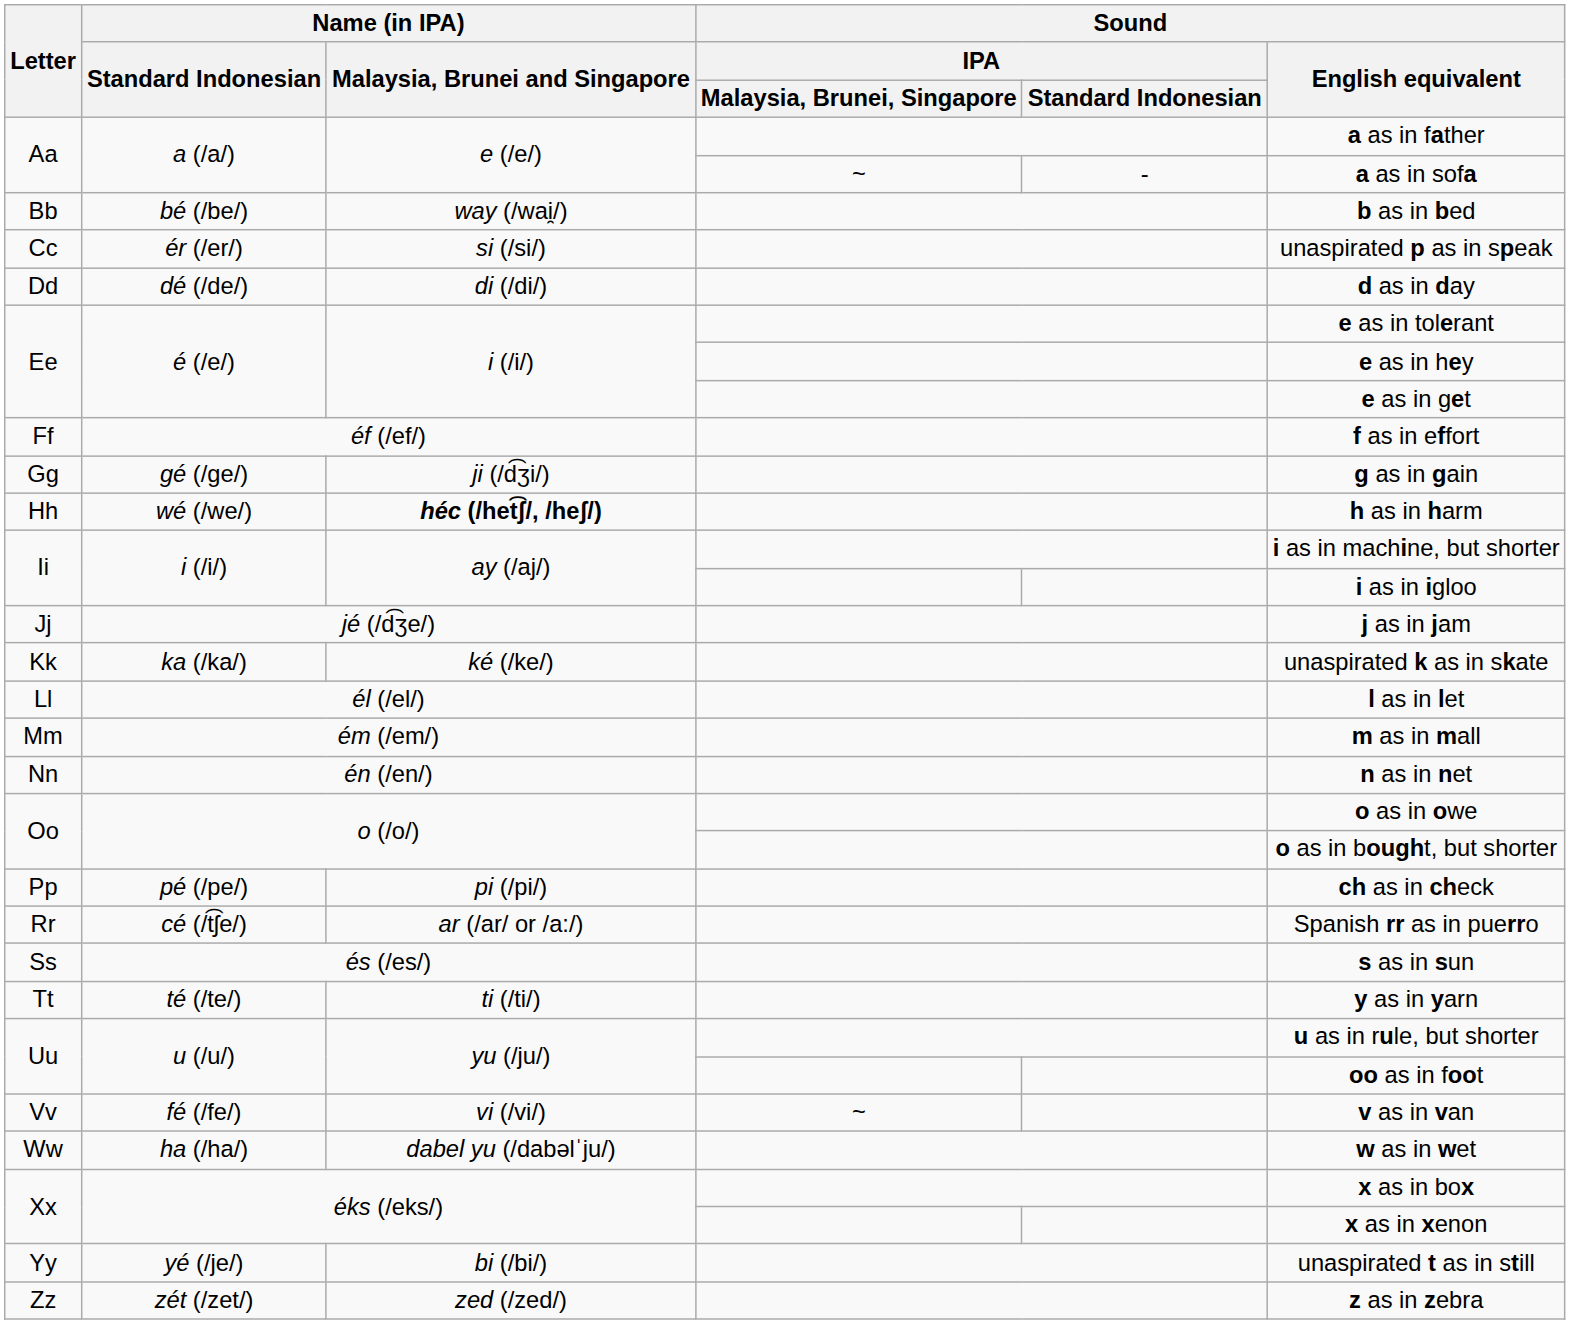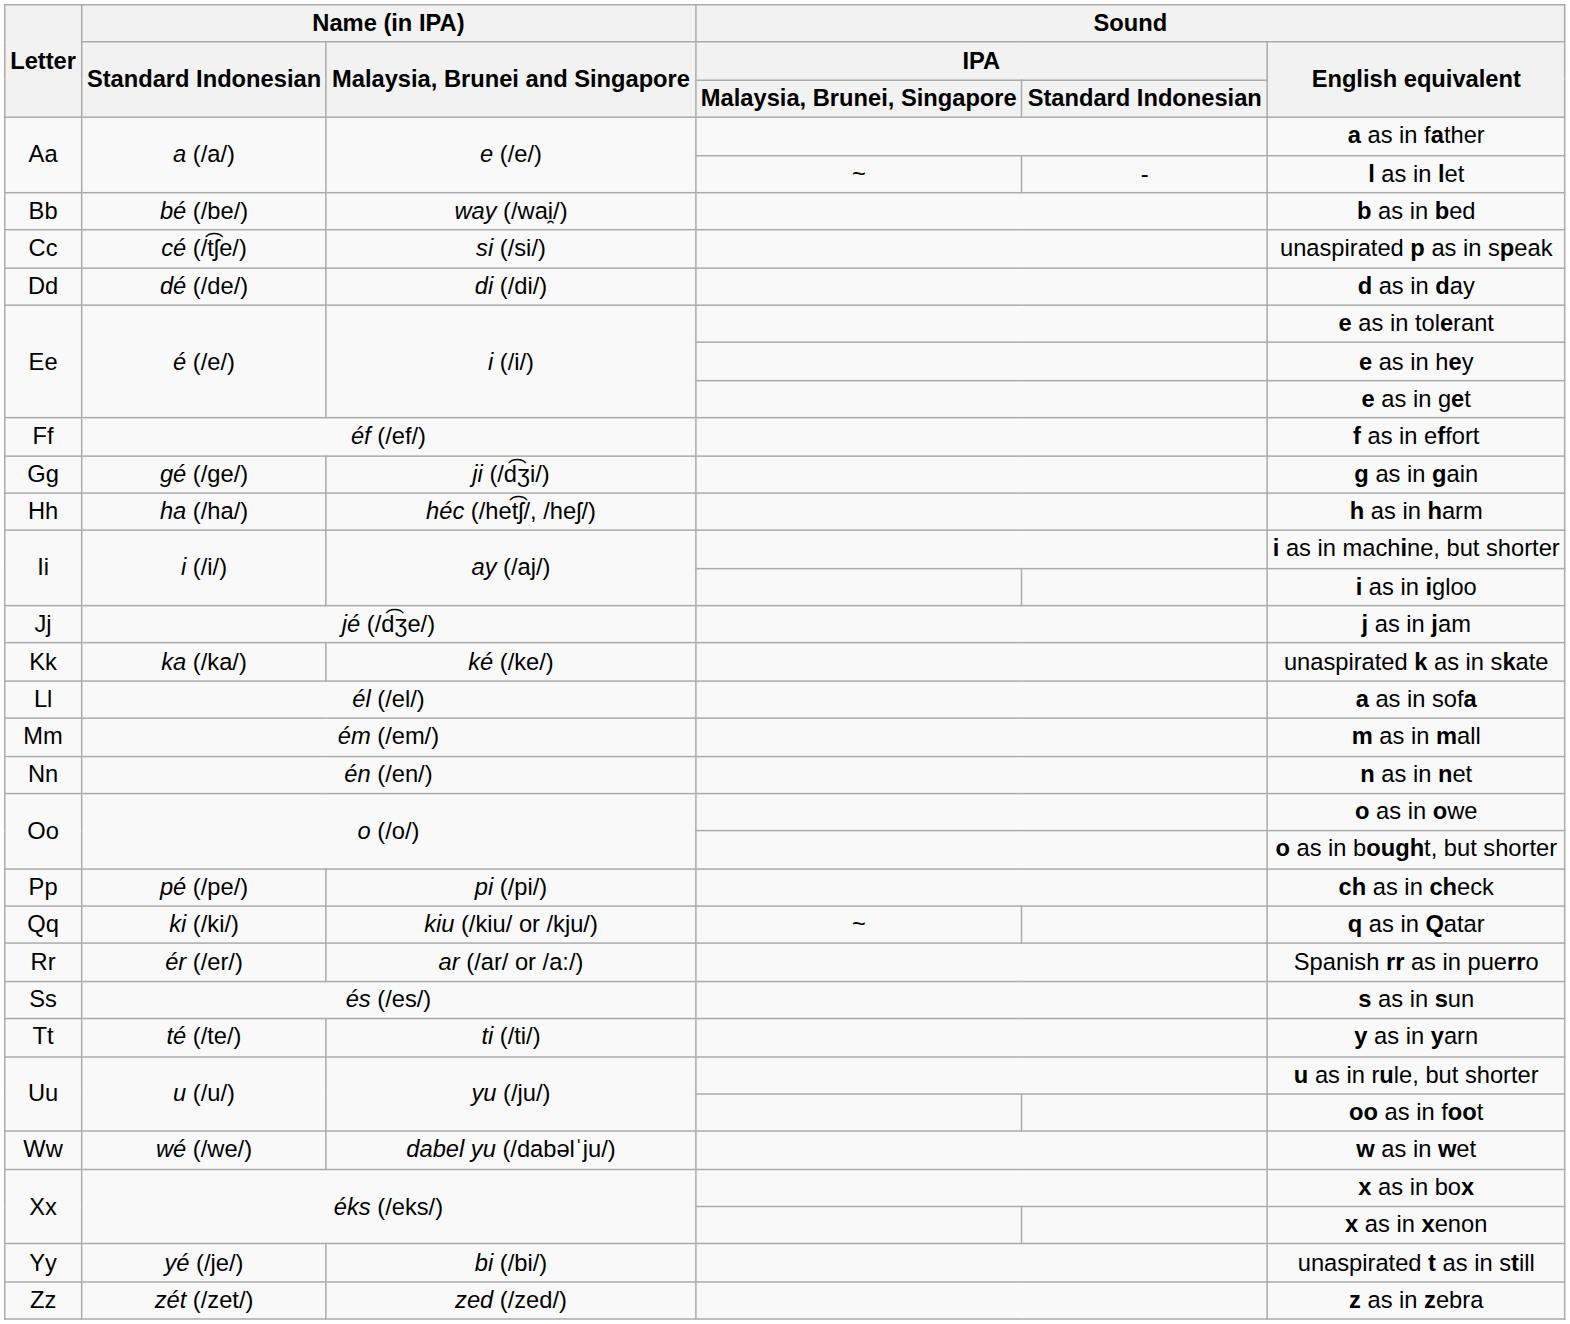Aa / ~ | Sound / English equivalent: a as in sofa -> l as in let
Cc | Name (in IPA) / Standard Indonesian: ér (/er/) -> cé (/t͡ʃe/)
Hh | Name (in IPA) / Standard Indonesian: wé (/we/) -> ha (/ha/)
Hh | Name (in IPA) / Malaysia, Brunei and Singapore: bold -> normal
Ll | Sound / English equivalent: l as in let -> a as in sofa
+ row: Qq | ki (/ki/) | kiu (/kiu/ or /kju/) | ~ | q as in Qatar
Rr | Name (in IPA) / Standard Indonesian: cé (/t͡ʃe/) -> ér (/er/)
- row: Vv | fé (/fe/) | vi (/vi/) | ~ | v as in van
Ww | Name (in IPA) / Standard Indonesian: ha (/ha/) -> wé (/we/)
